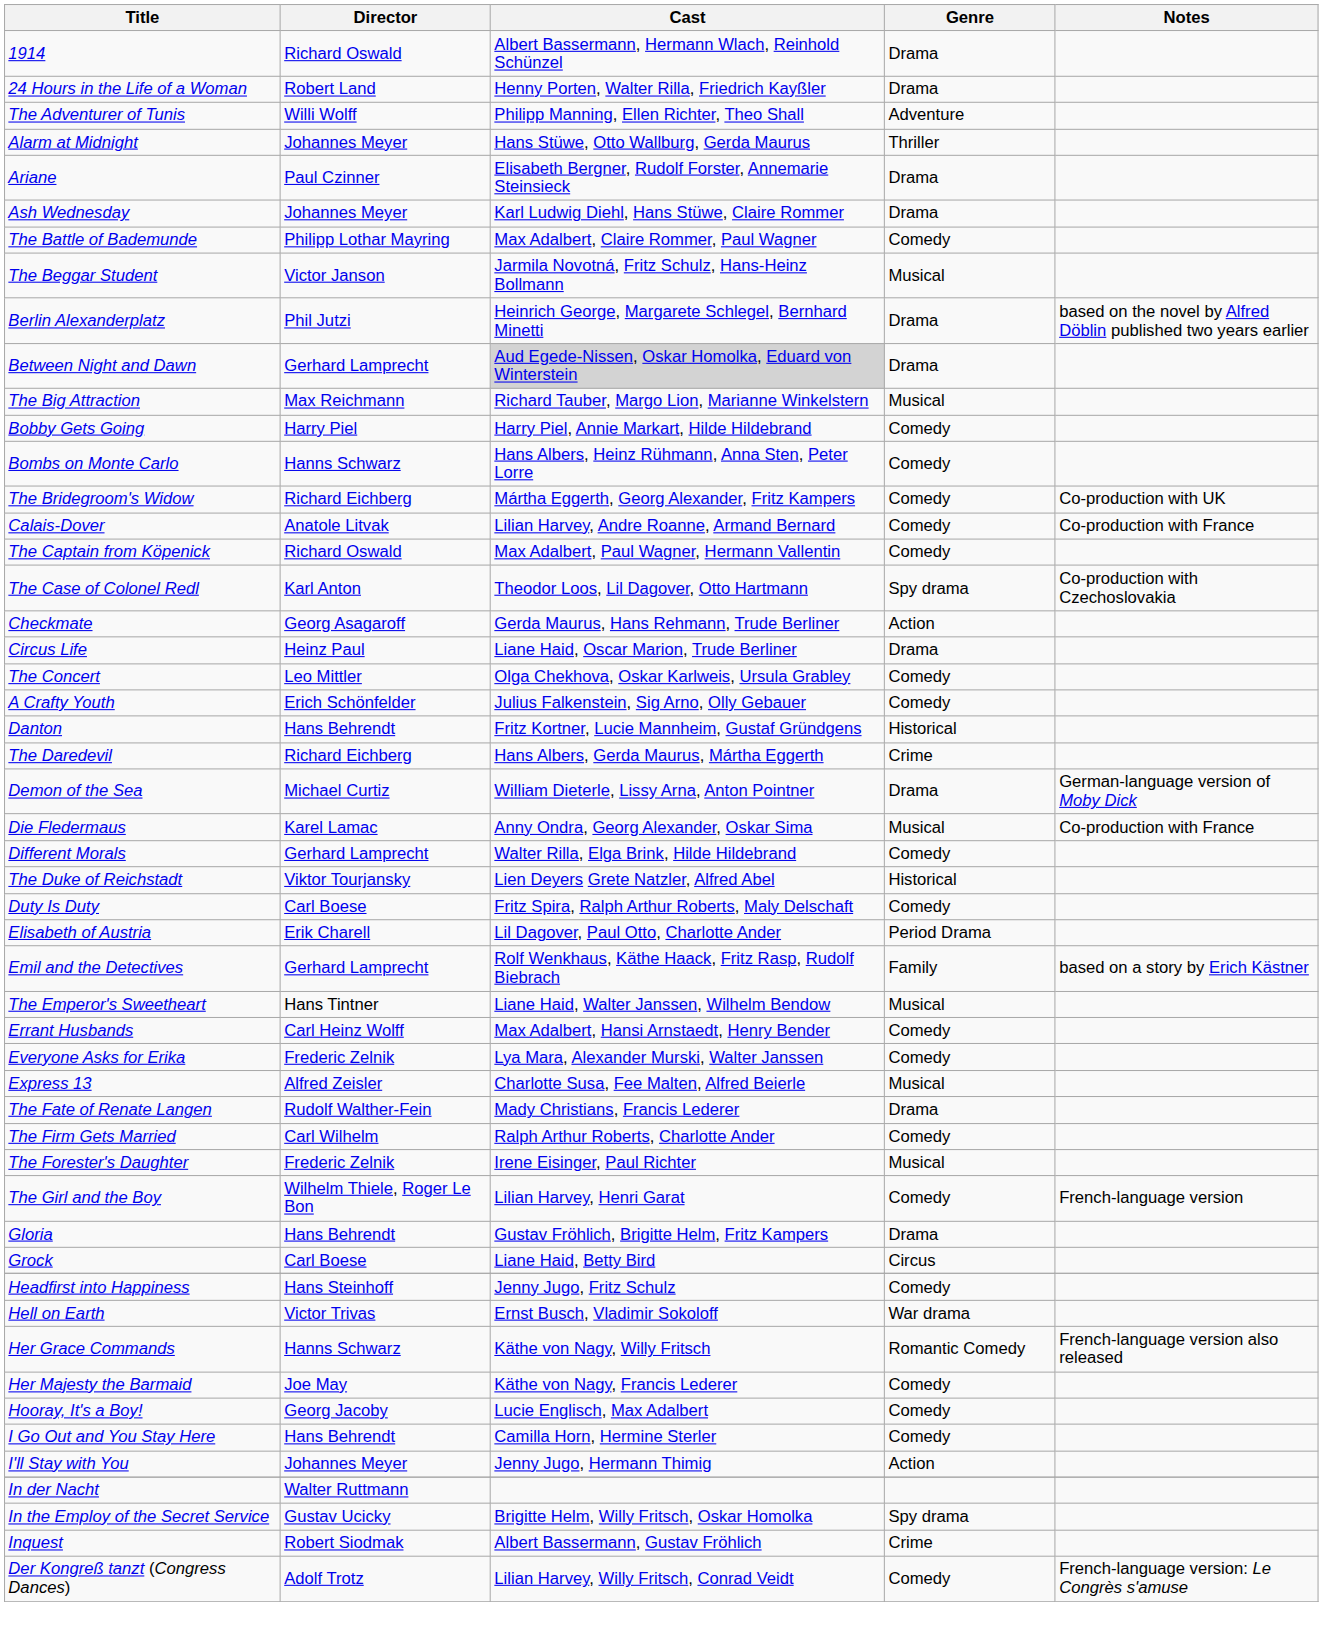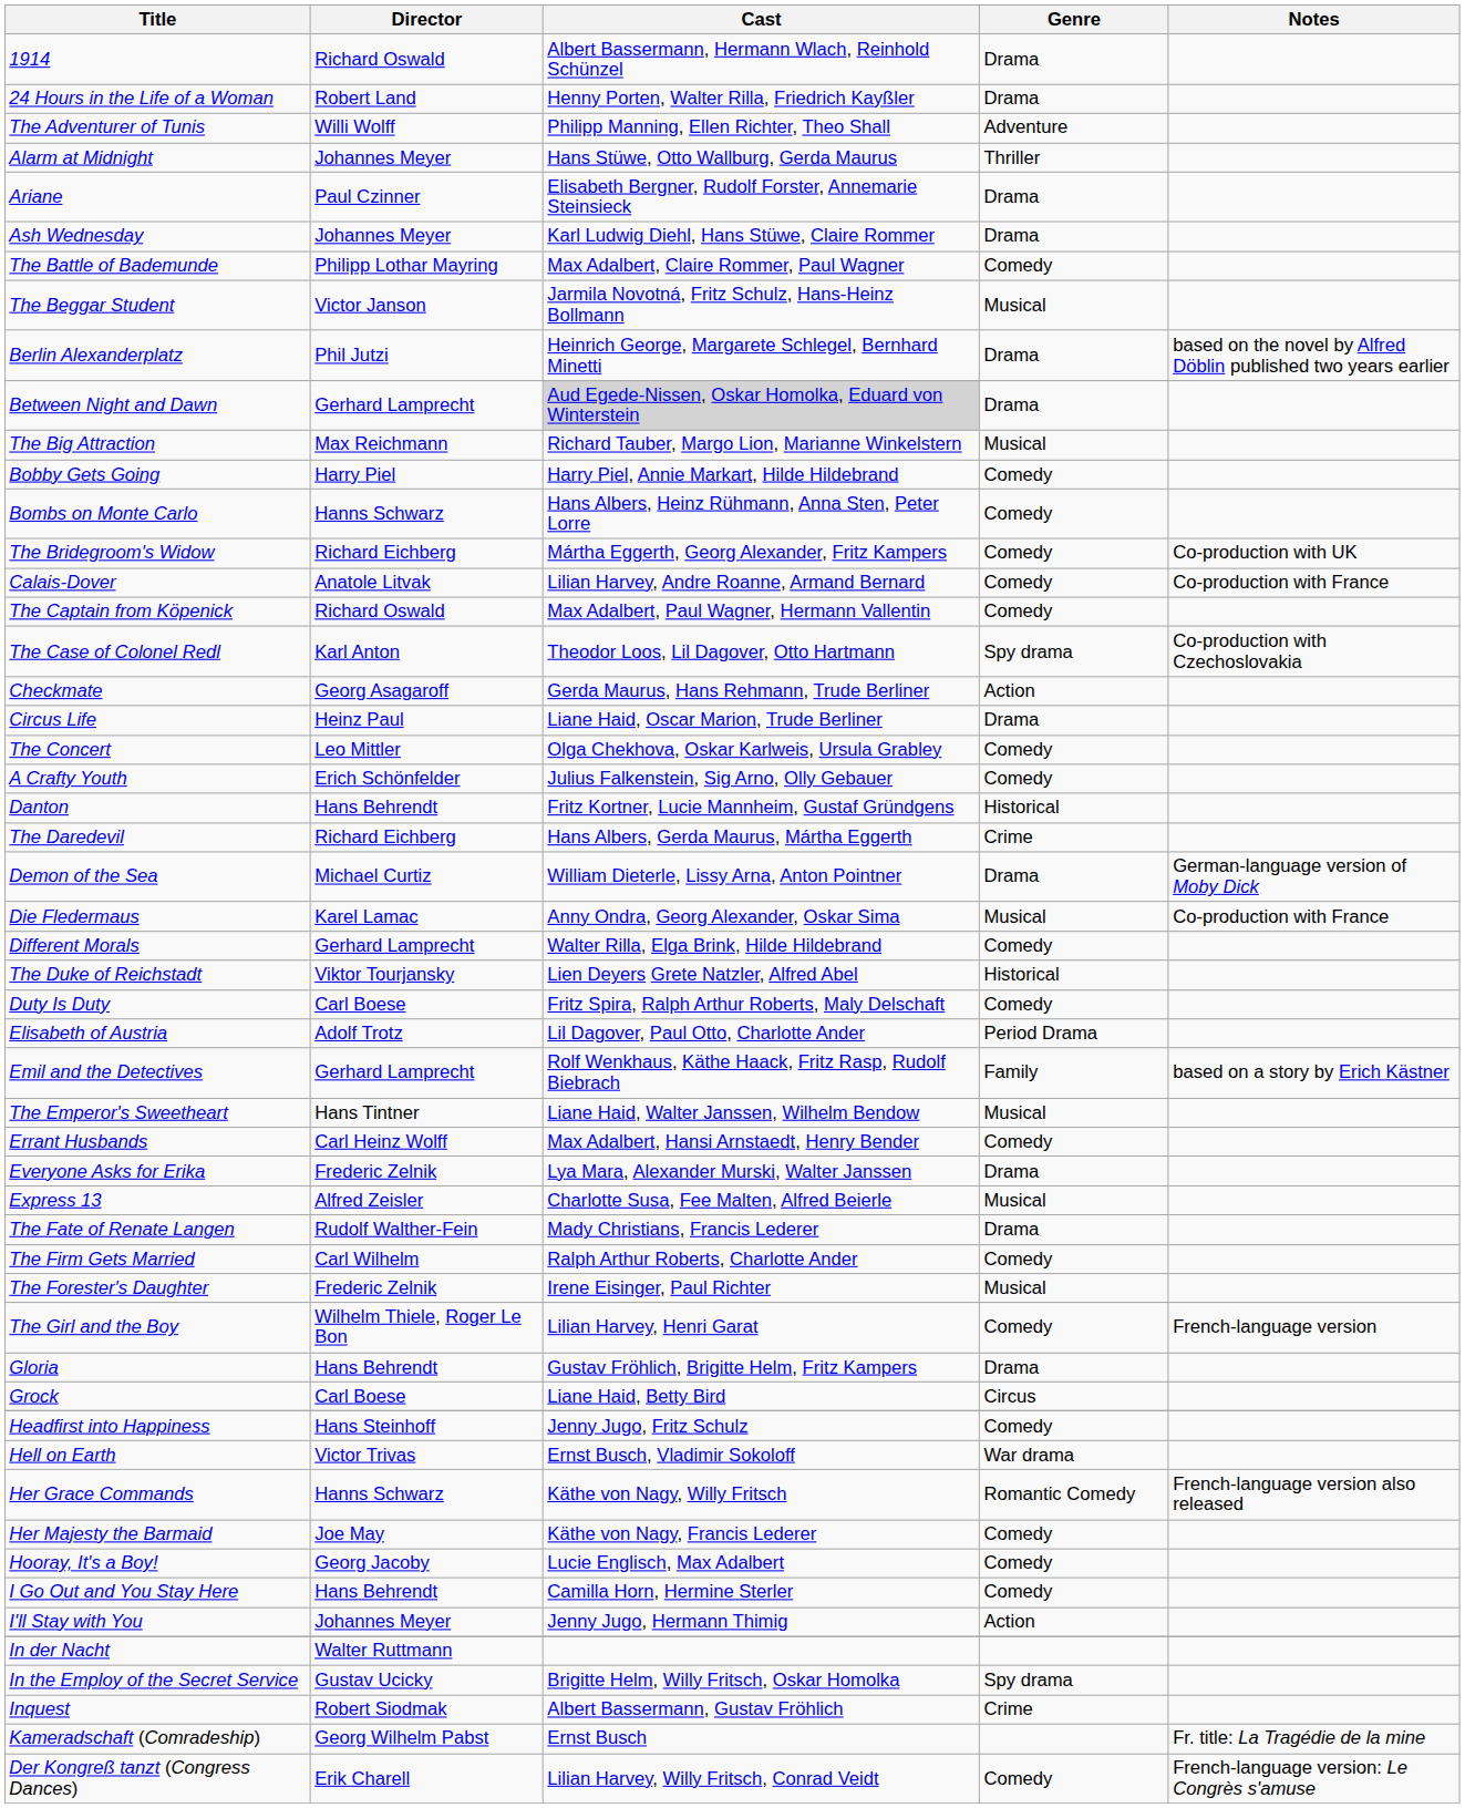Elisabeth of Austria | Director: Erik Charell -> Adolf Trotz
Everyone Asks for Erika | Genre: Comedy -> Drama
+ row: Kameradschaft (Comradeship) | Georg Wilhelm Pabst | Ernst Busch | Fr. title: La Tragédie de la mine
Der Kongreß tanzt (Congress Dances) | Director: Adolf Trotz -> Erik Charell
